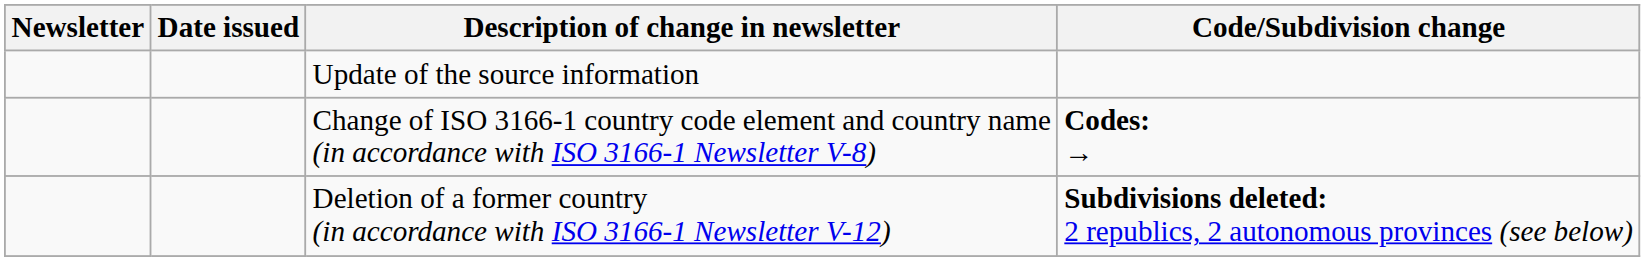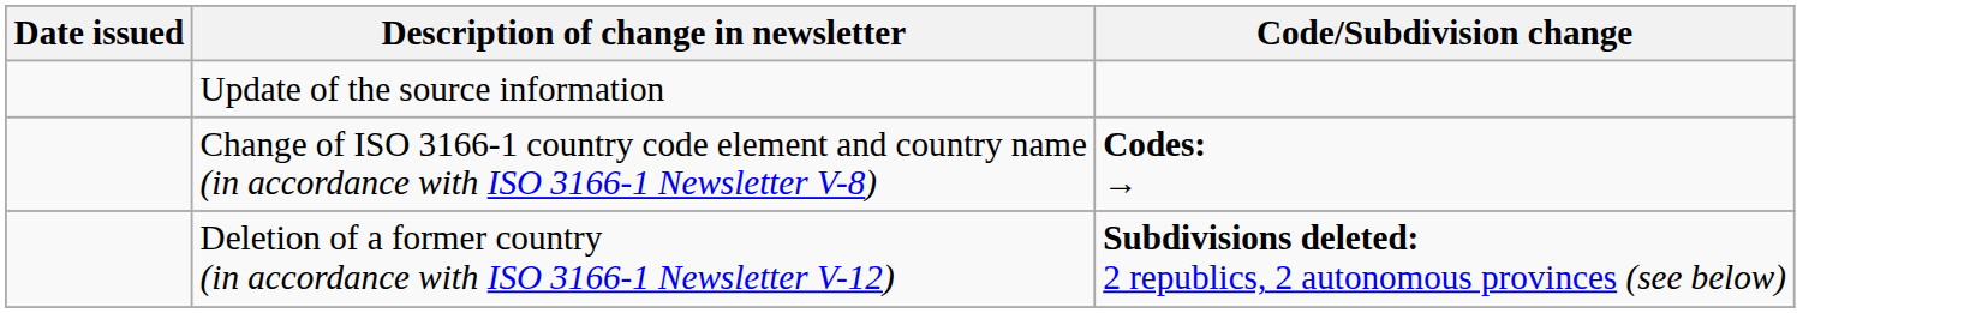- column: Newsletter
